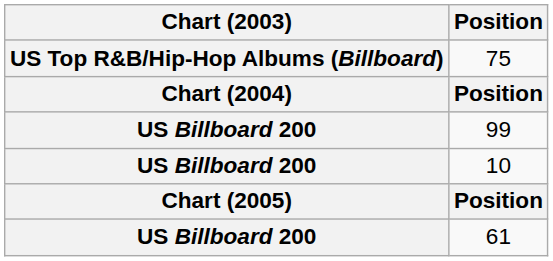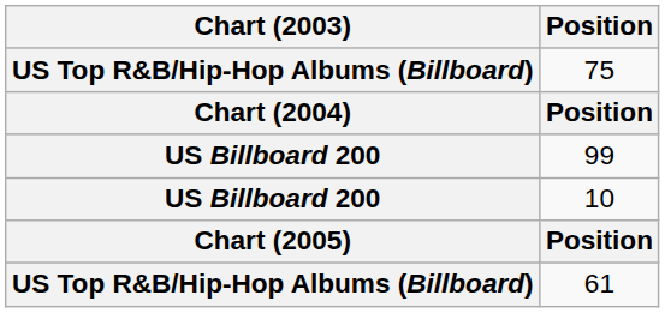61 | Chart (2003): US Billboard 200 -> US Top R&B/Hip-Hop Albums (Billboard)
